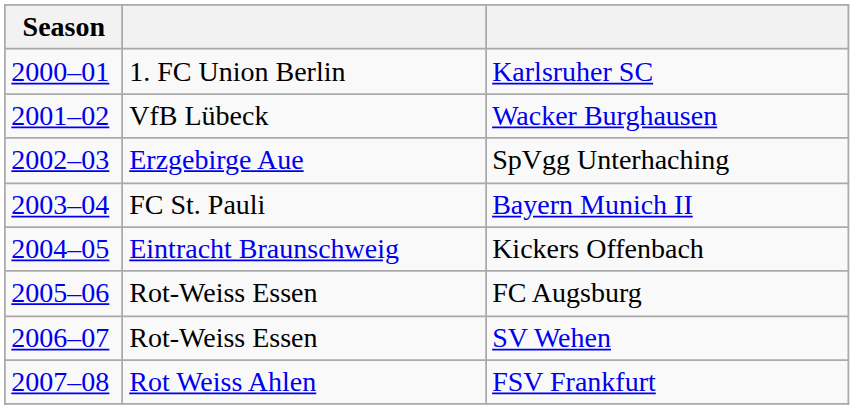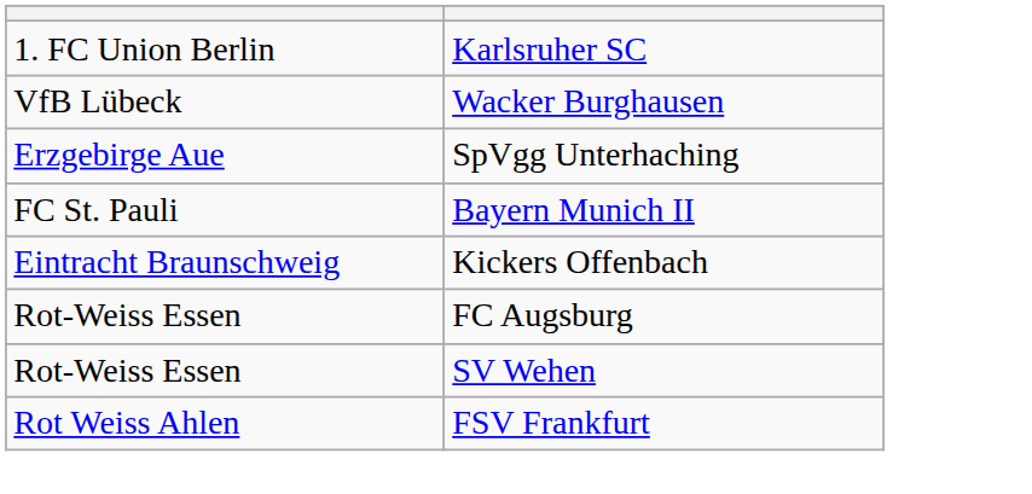- column: Season | 2000–01 | 2001–02 | 2002–03 | 2003–04 | 2004–05 | 2005–06 | 2006–07 | 2007–08
